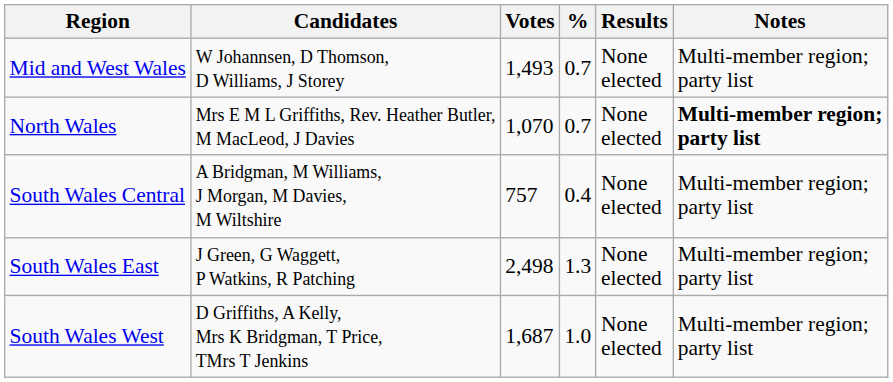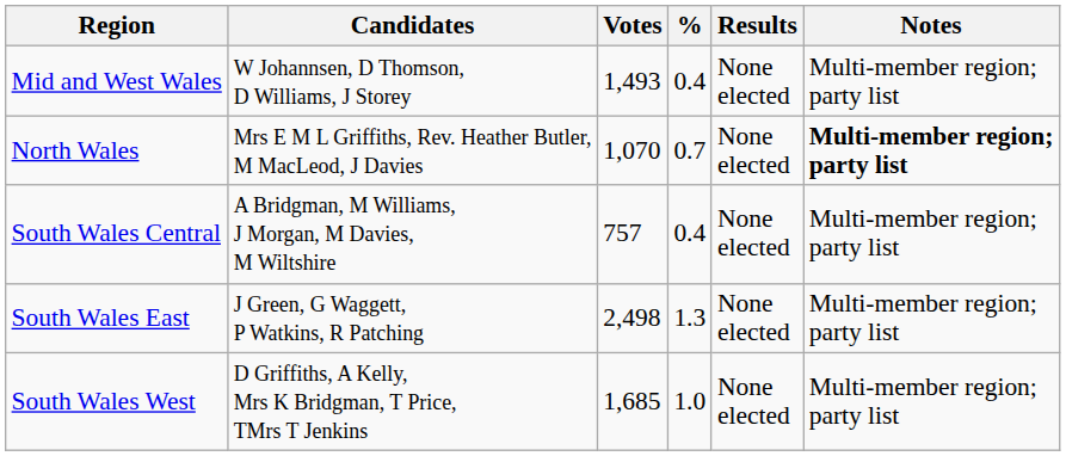Mid and West Wales | %: 0.7 -> 0.4
South Wales West | Votes: 1,687 -> 1,685
